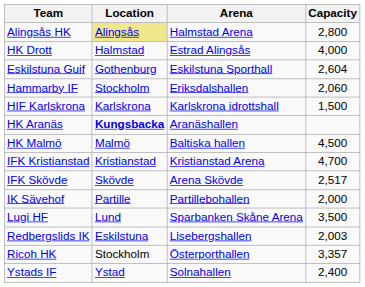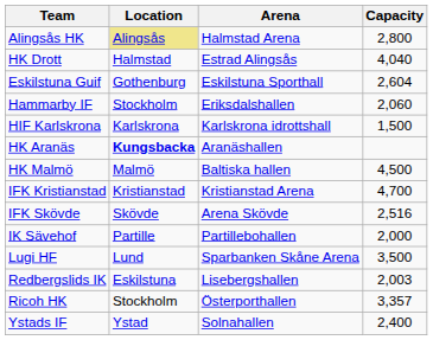HK Drott | Capacity: 4,000 -> 4,040
IFK Skövde | Capacity: 2,517 -> 2,516
